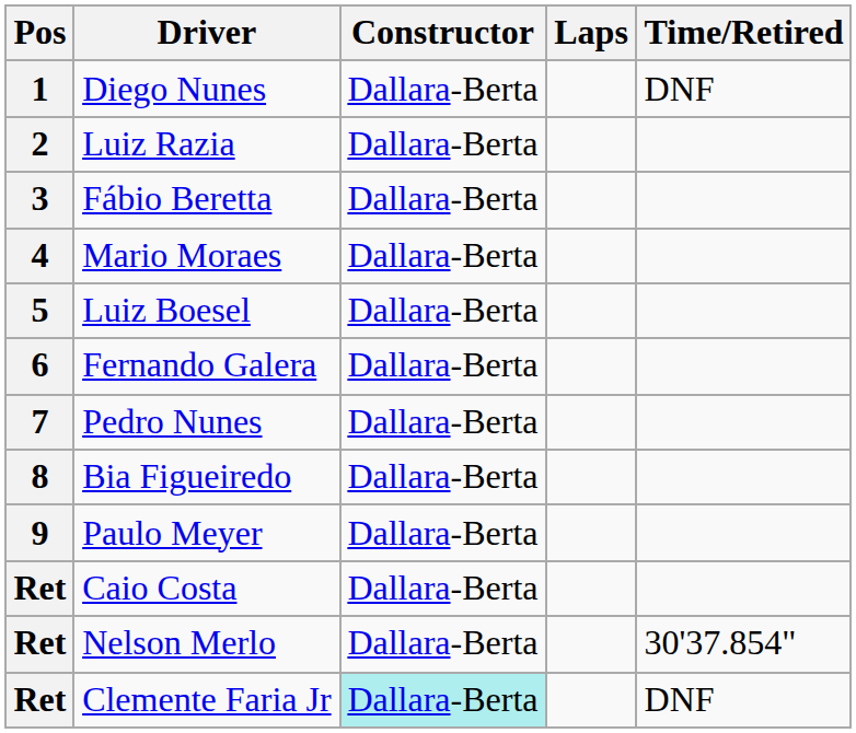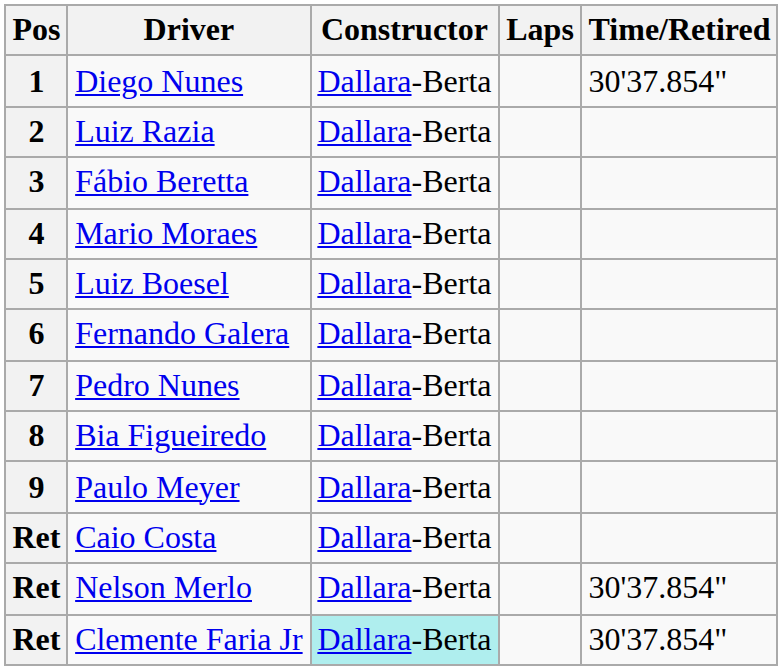Diego Nunes | Time/Retired: DNF -> 30'37.854"
Clemente Faria Jr | Time/Retired: DNF -> 30'37.854"
